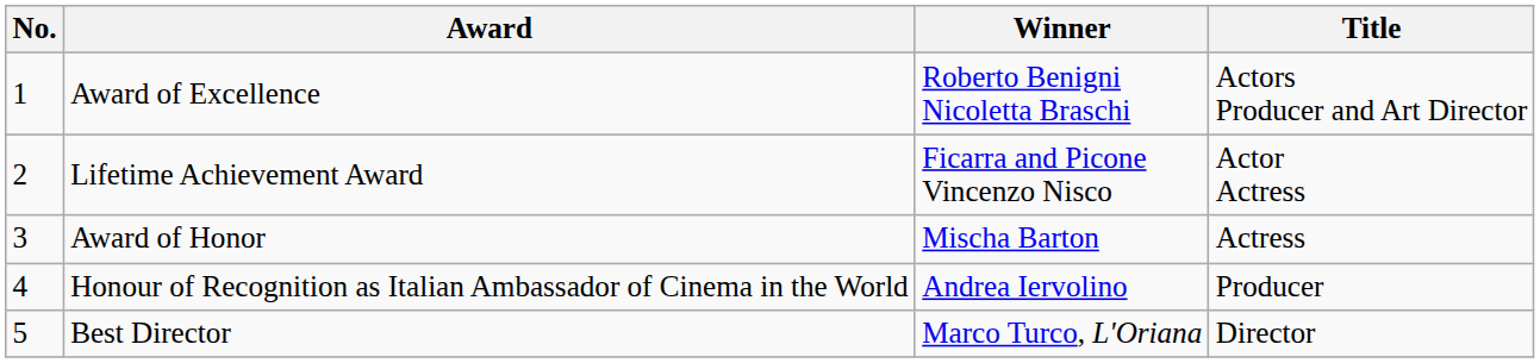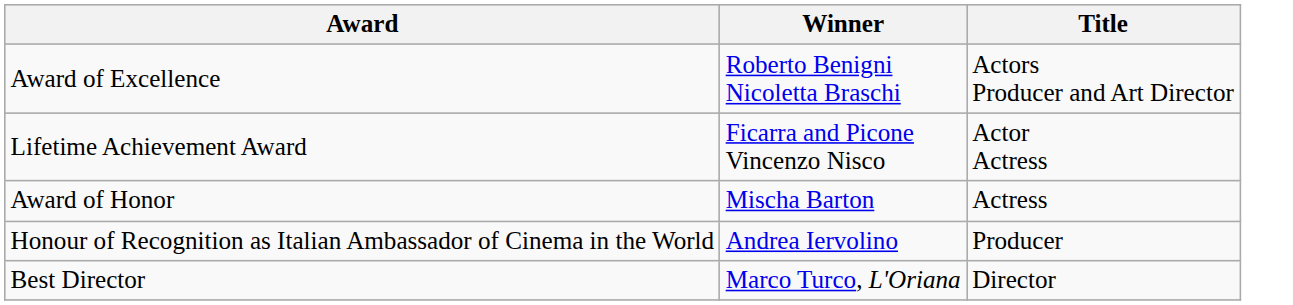- column: No. | 1 | 2 | 3 | 4 | 5
